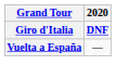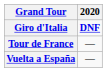+ row: Tour de France | —
